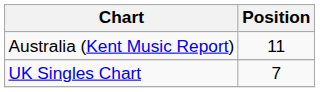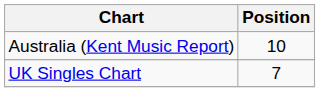Australia (Kent Music Report) | Position: 11 -> 10
